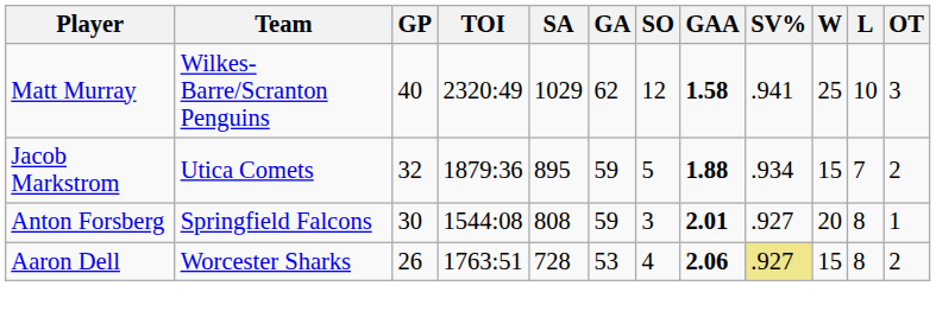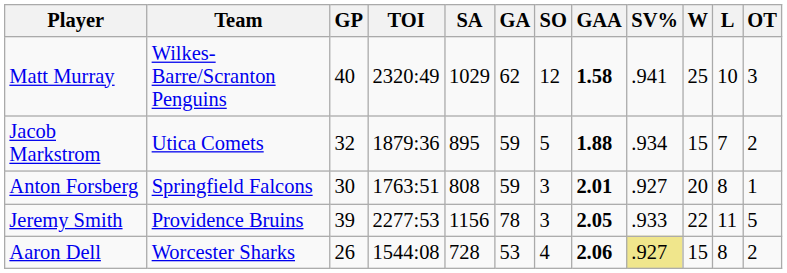Anton Forsberg | TOI: 1544:08 -> 1763:51
+ row: Jeremy Smith | Providence Bruins | 39 | 2277:53 | 1156 | 78 | 3 | 2.05 | .933 | 22 | 11 | 5
Aaron Dell | TOI: 1763:51 -> 1544:08
